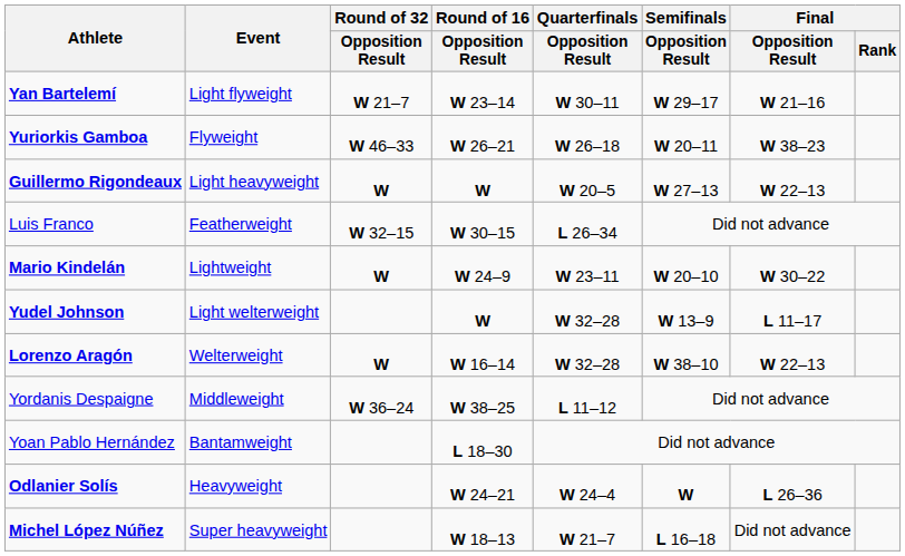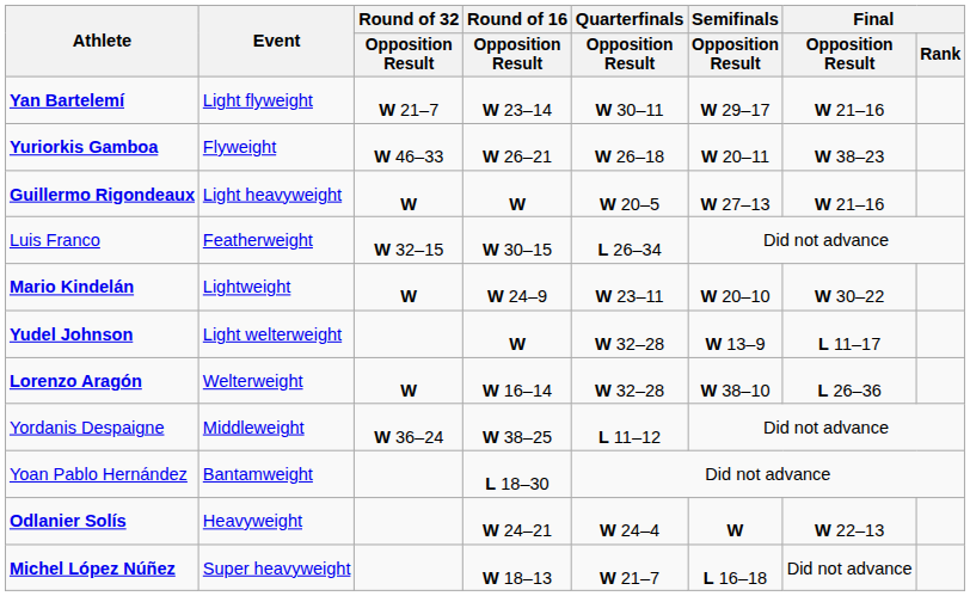Guillermo Rigondeaux | Final / Opposition Result: W 22–13 -> W 21–16
Lorenzo Aragón | Final / Opposition Result: W 22–13 -> L 26–36
Odlanier Solís | Final / Opposition Result: L 26–36 -> W 22–13
